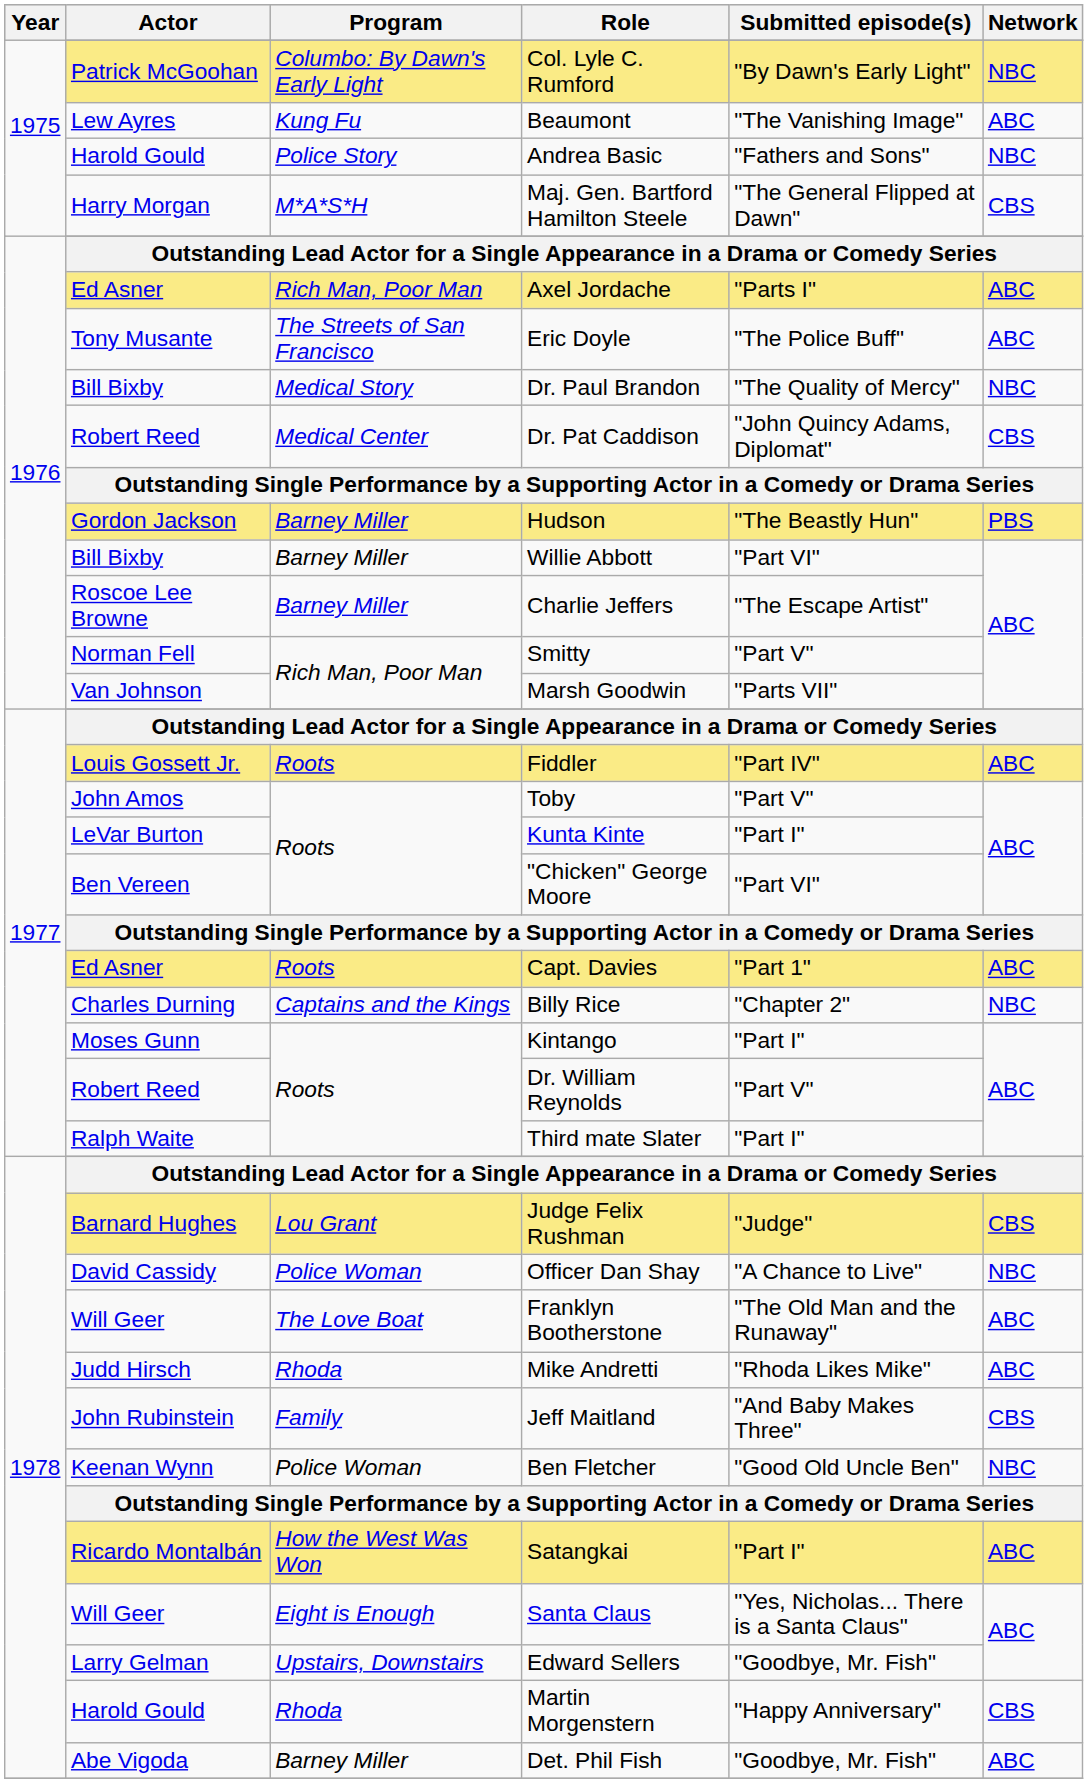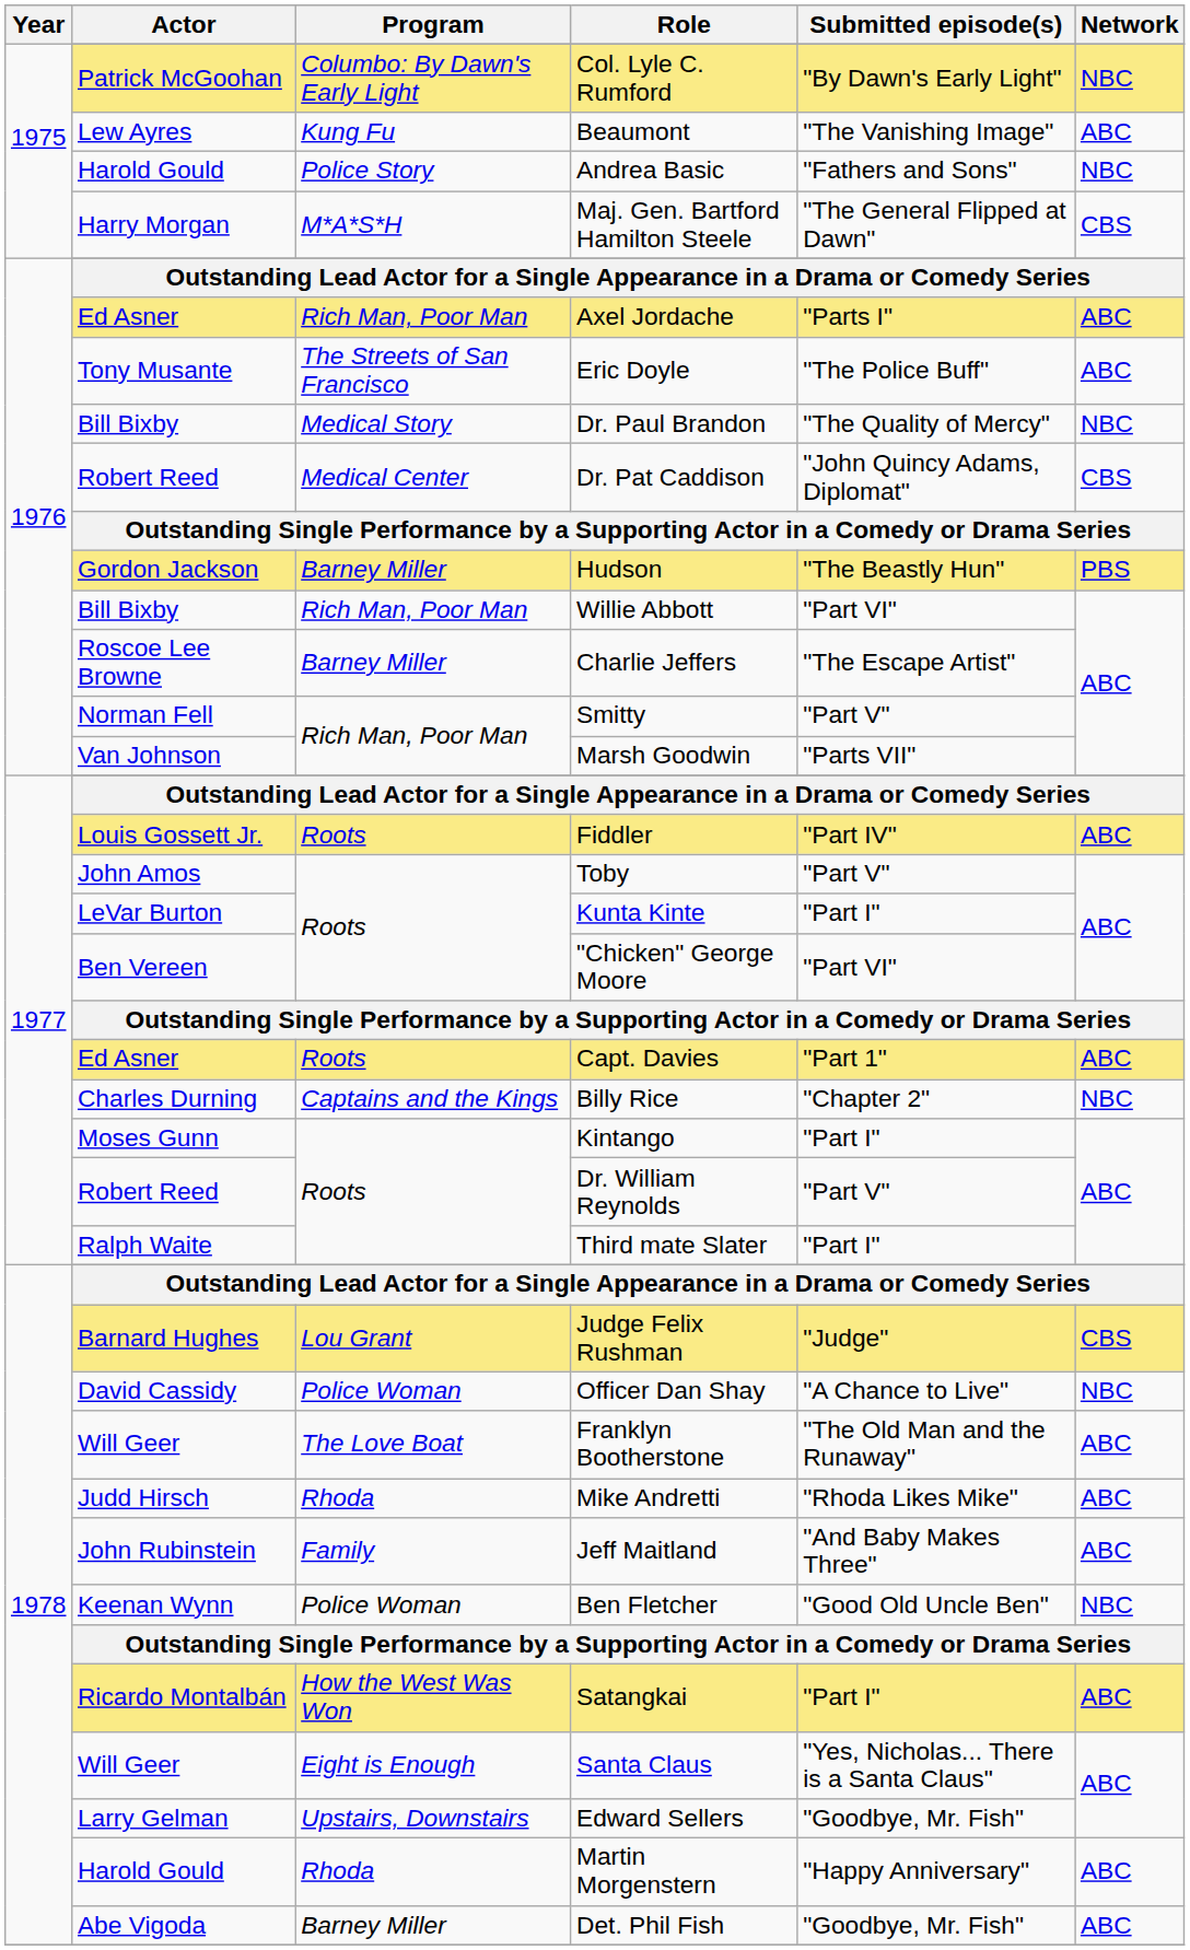Willie Abbott | Program: Barney Miller -> Rich Man, Poor Man
Jeff Maitland | Network: CBS -> ABC
Martin Morgenstern | Network: CBS -> ABC
